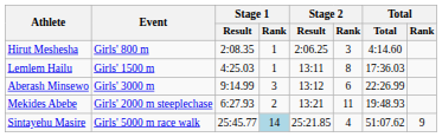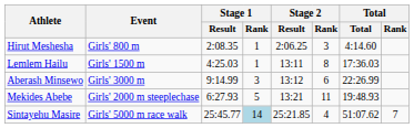Mekides Abebe | Stage 1 / Rank: 2 -> 5
Sintayehu Masire | Total / Rank: 9 -> 7
